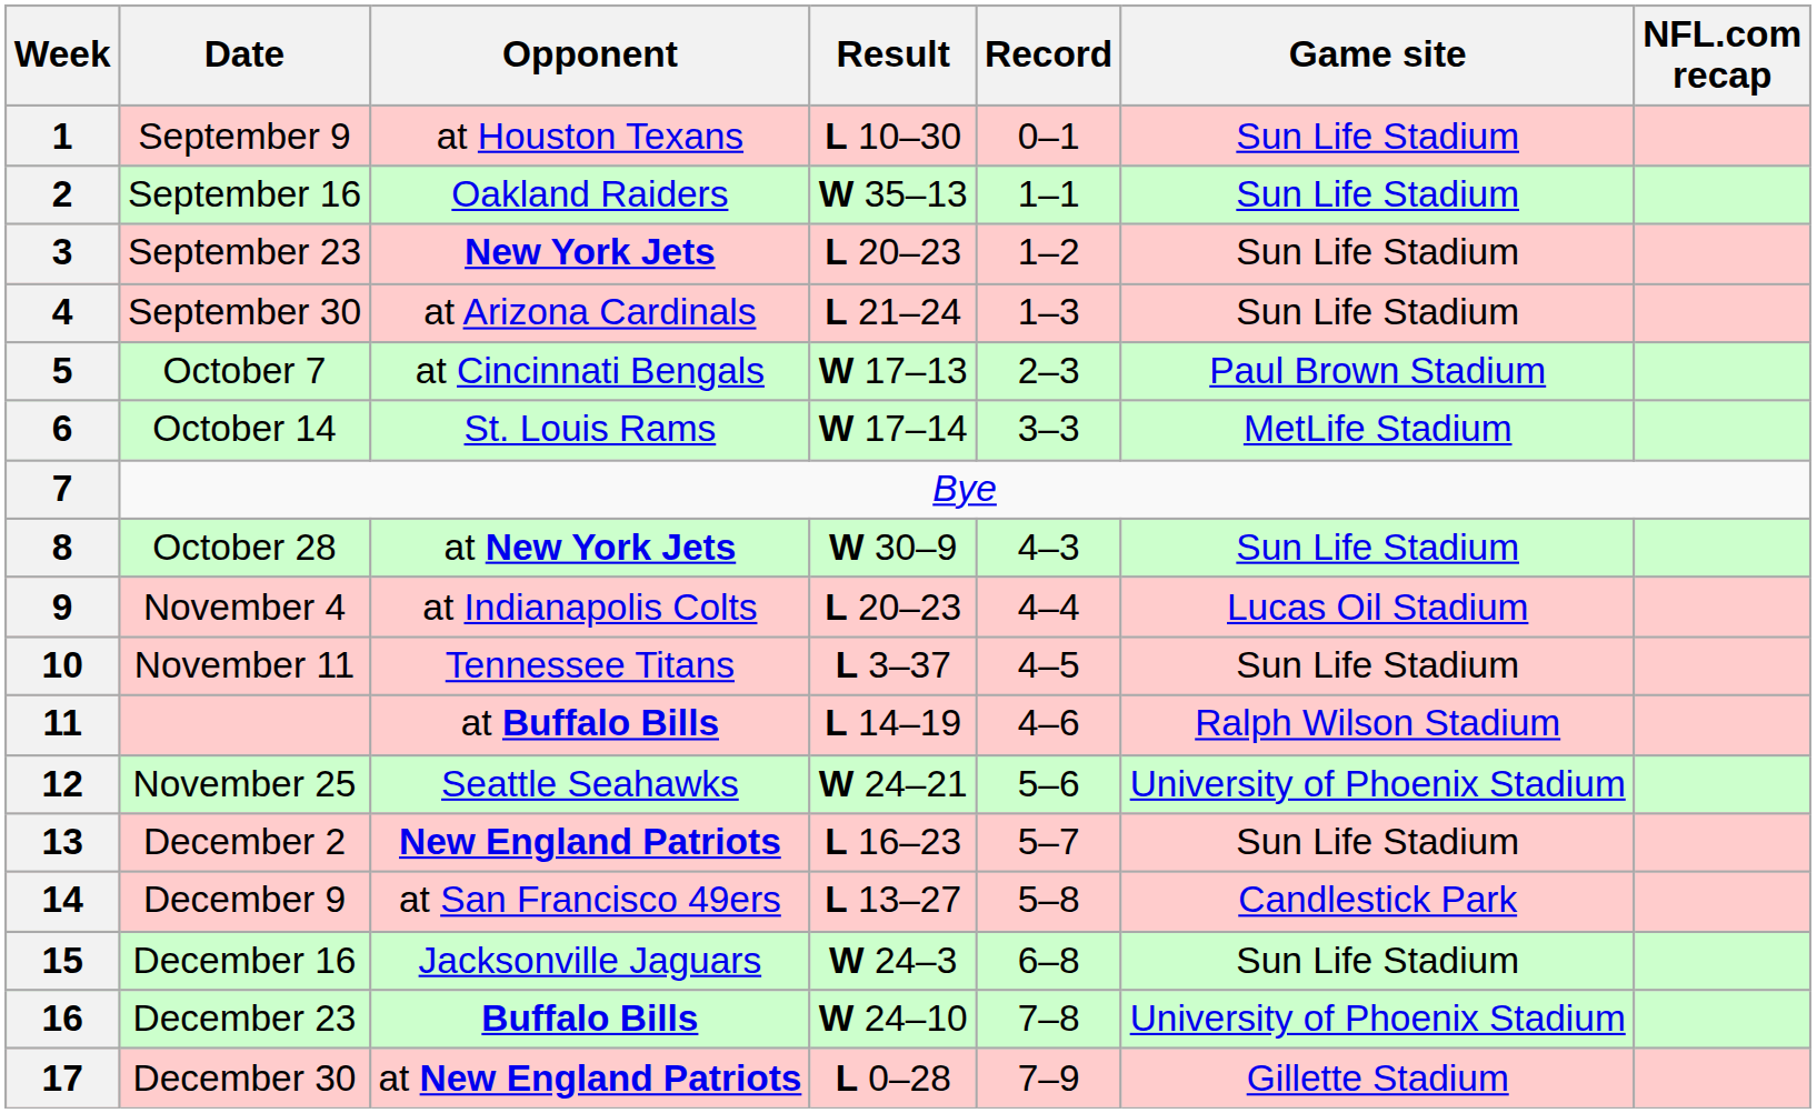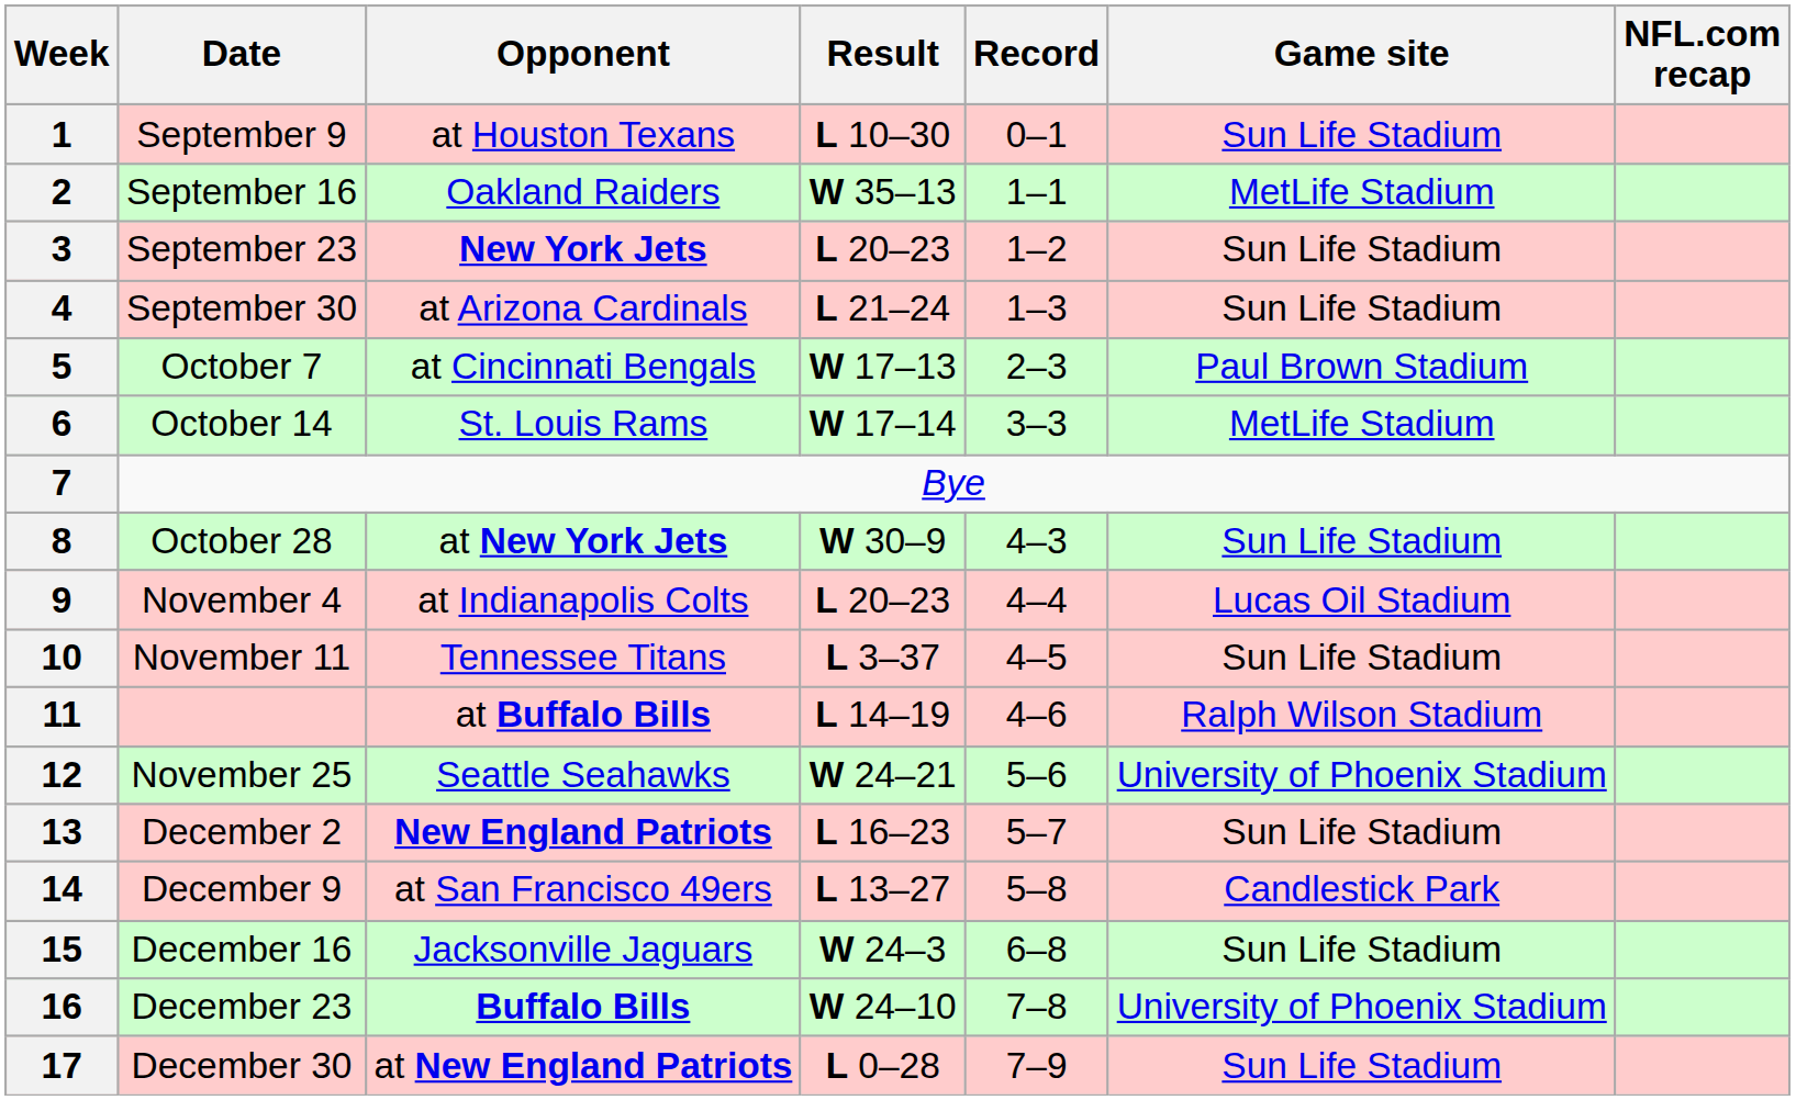2 | Game site: Sun Life Stadium -> MetLife Stadium
17 | Game site: Gillette Stadium -> Sun Life Stadium
